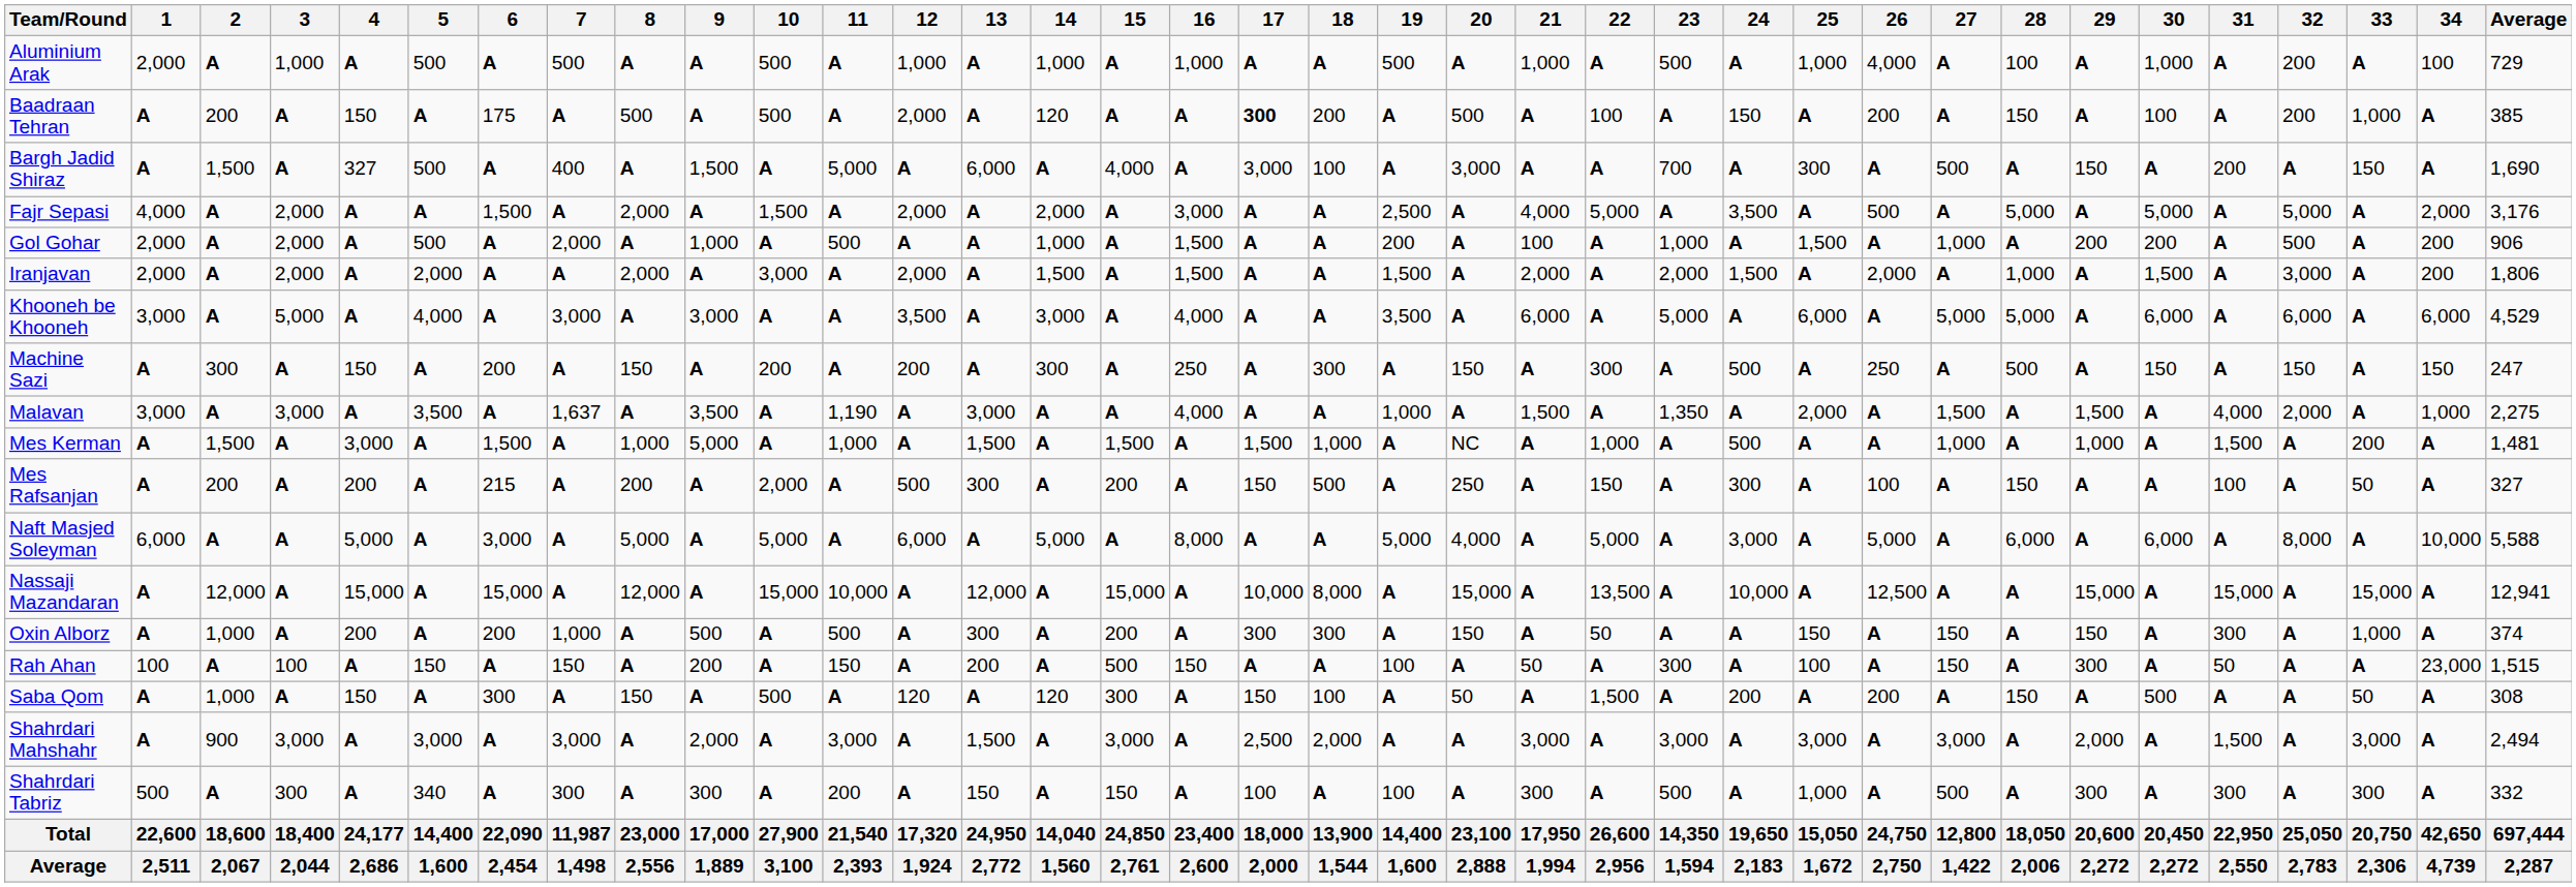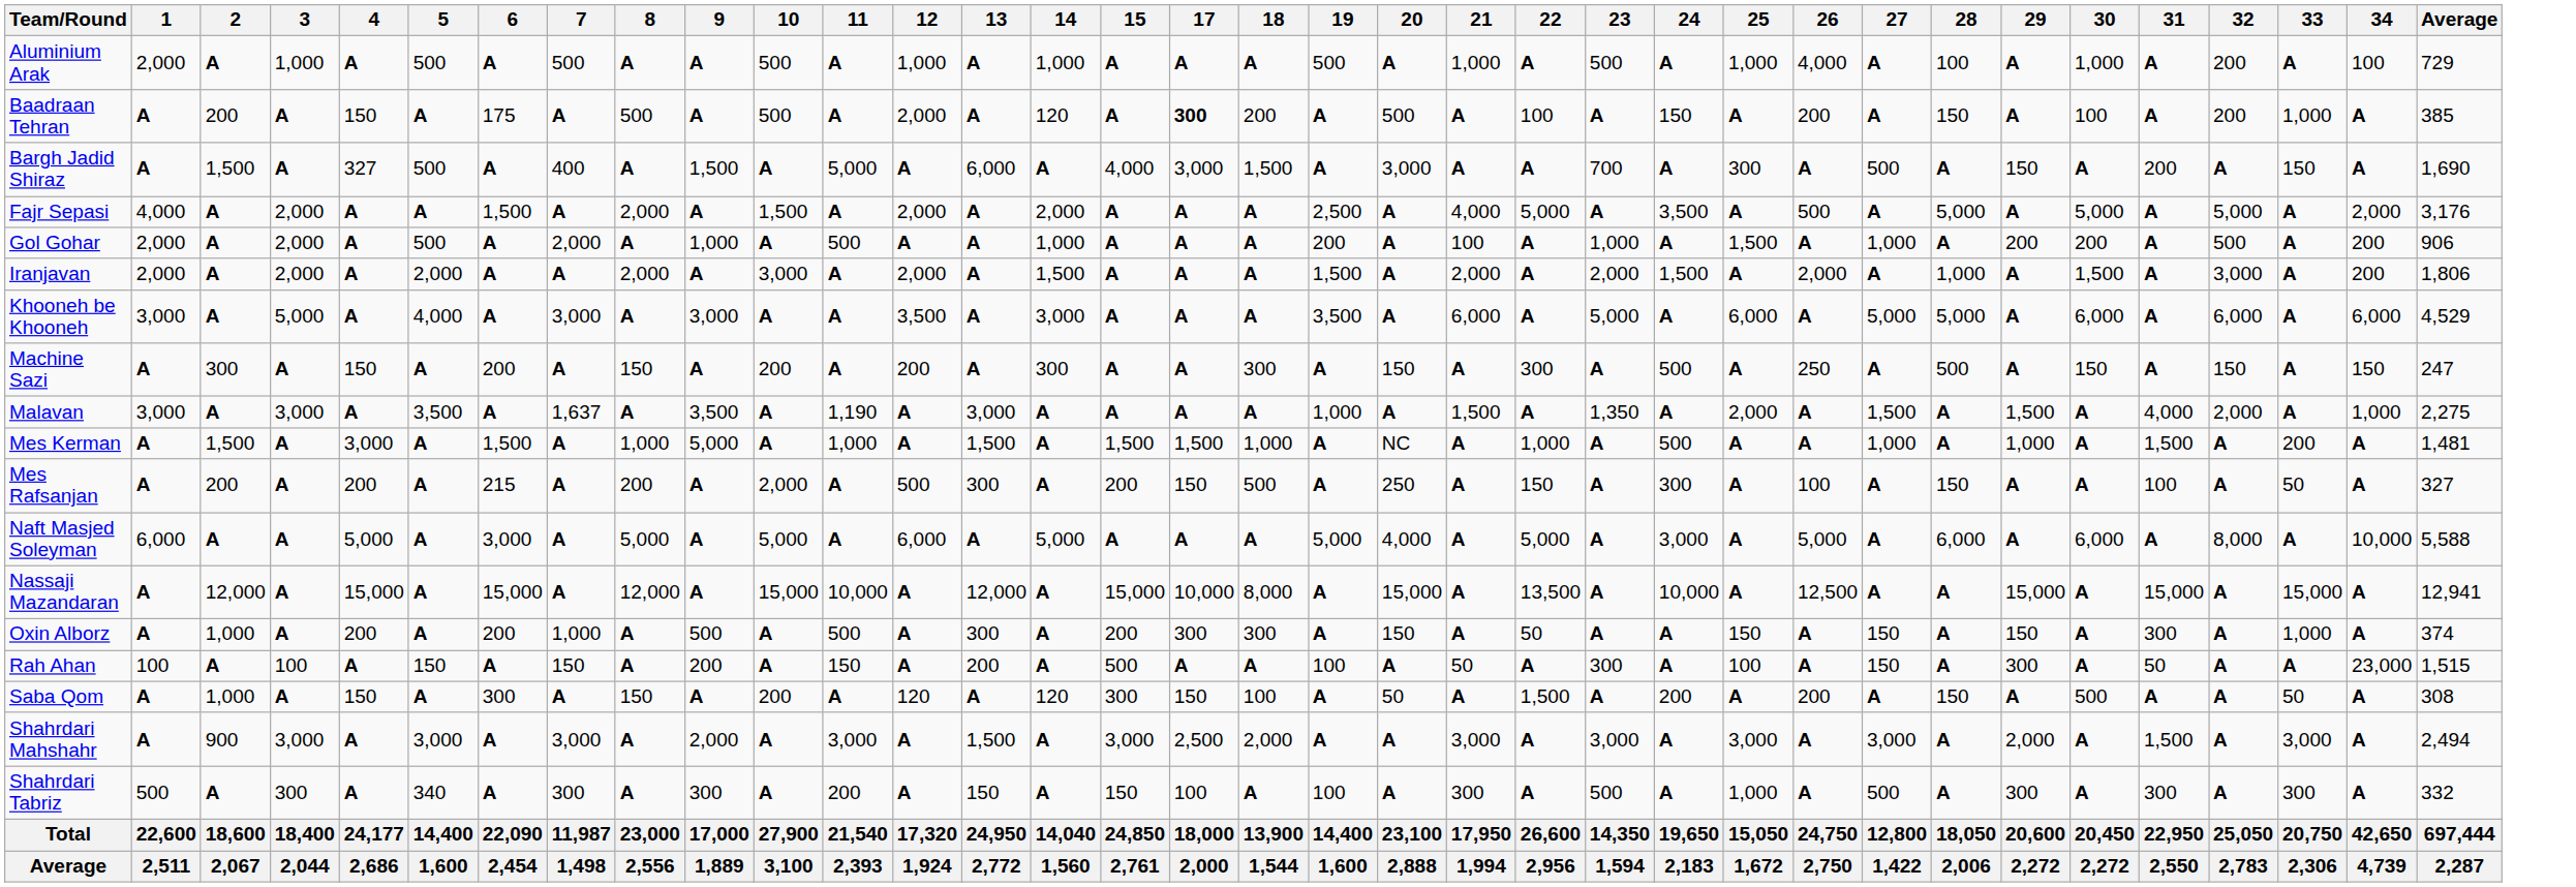- column: 16 | 1,000 | A | A | 3,000 | 1,500 | 1,500 | 4,000 | 250 | 4,000 | A | A | 8,000 | A | A | 150 | A | A | A | 23,400 | 2,600
Bargh Jadid Shiraz | 18: 100 -> 1,500
Saba Qom | 10: 500 -> 200
